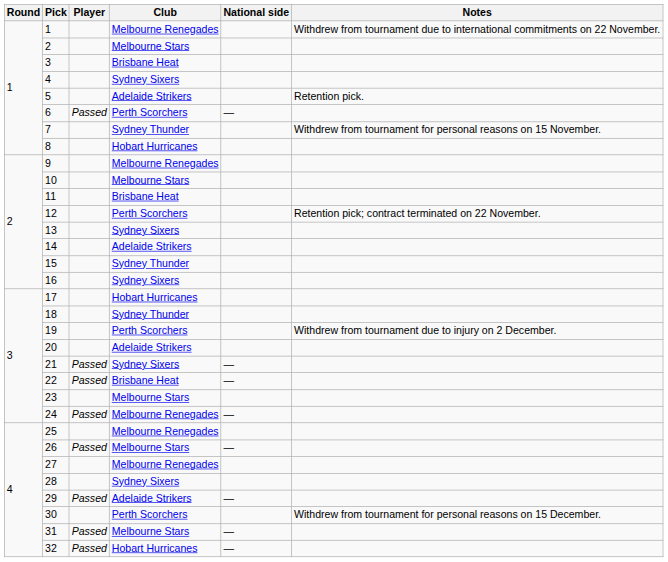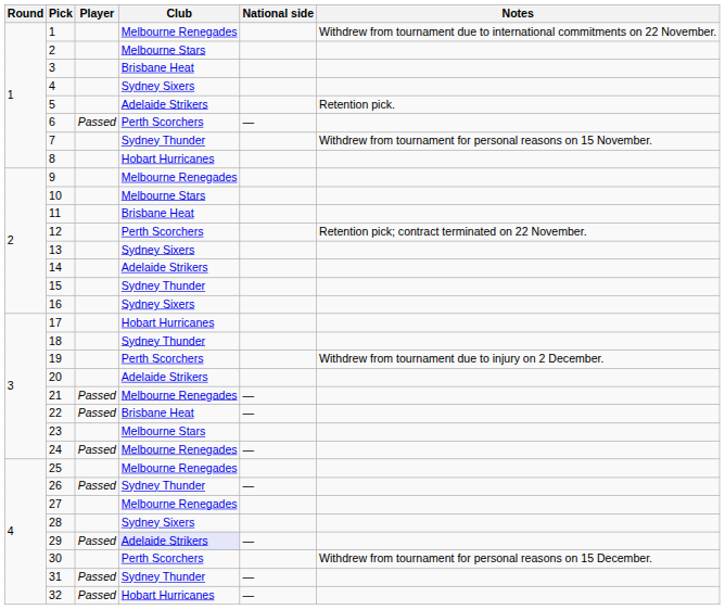21 | Club: Sydney Sixers -> Melbourne Renegades
26 | Club: Melbourne Stars -> Sydney Thunder
29 | Club: no background -> lavender background
31 | Club: Melbourne Stars -> Sydney Thunder
